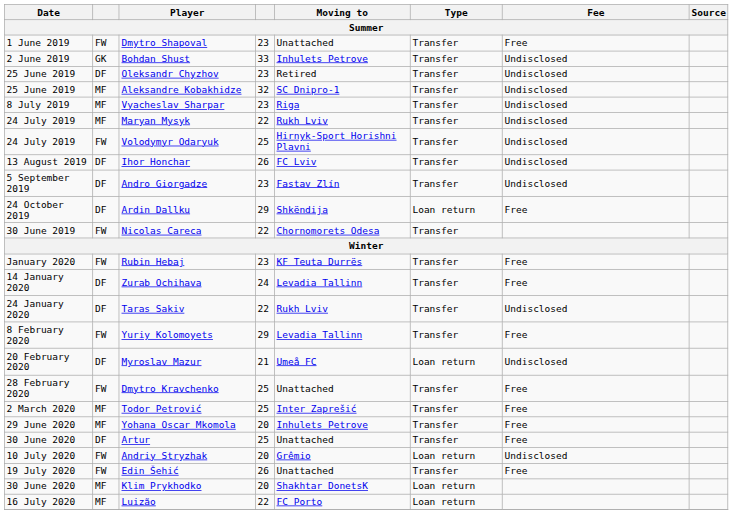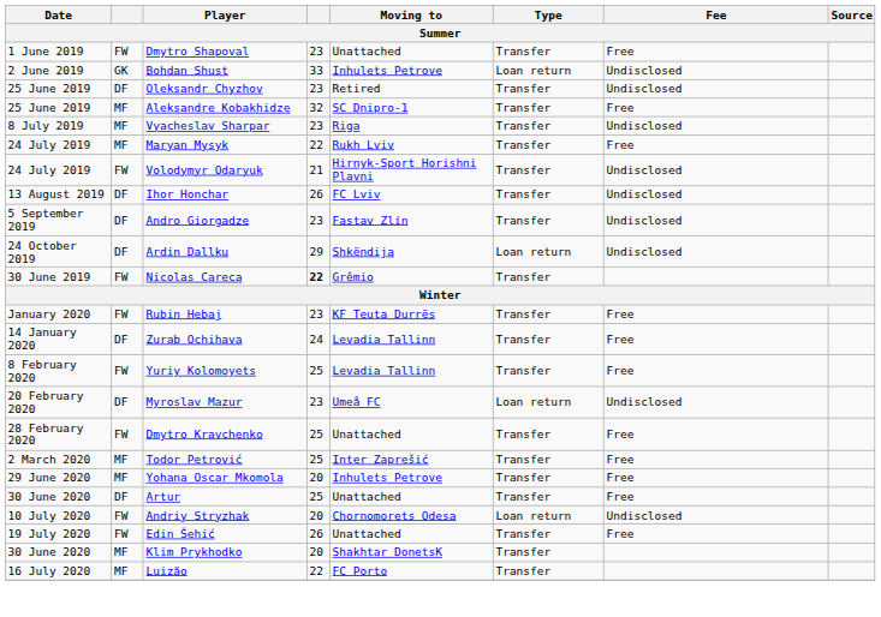Bohdan Shust | Type: Transfer -> Loan return
Aleksandre Kobakhidze | Fee: Undisclosed -> Free
Maryan Mysyk | Fee: Undisclosed -> Free
Volodymyr Odaryuk | column 4: 25 -> 21
Ardin Dallku | Fee: Free -> Undisclosed
Nicolas Careca | column 4: normal -> bold
Nicolas Careca | Moving to: Chornomorets Odesa -> Grêmio
- row: 24 January 2020 | DF | Taras Sakiv | 22 | Rukh Lviv | Transfer | Undisclosed
Yuriy Kolomoyets | column 4: 29 -> 25
Myroslav Mazur | column 4: 21 -> 23
Andriy Stryzhak | Moving to: Grêmio -> Chornomorets Odesa
Klim Prykhodko | Type: Loan return -> Transfer
Luizão | Type: Loan return -> Transfer
